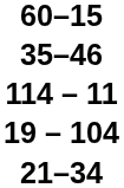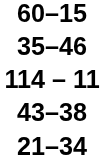+ row: 43–38
- row: 19 – 104
